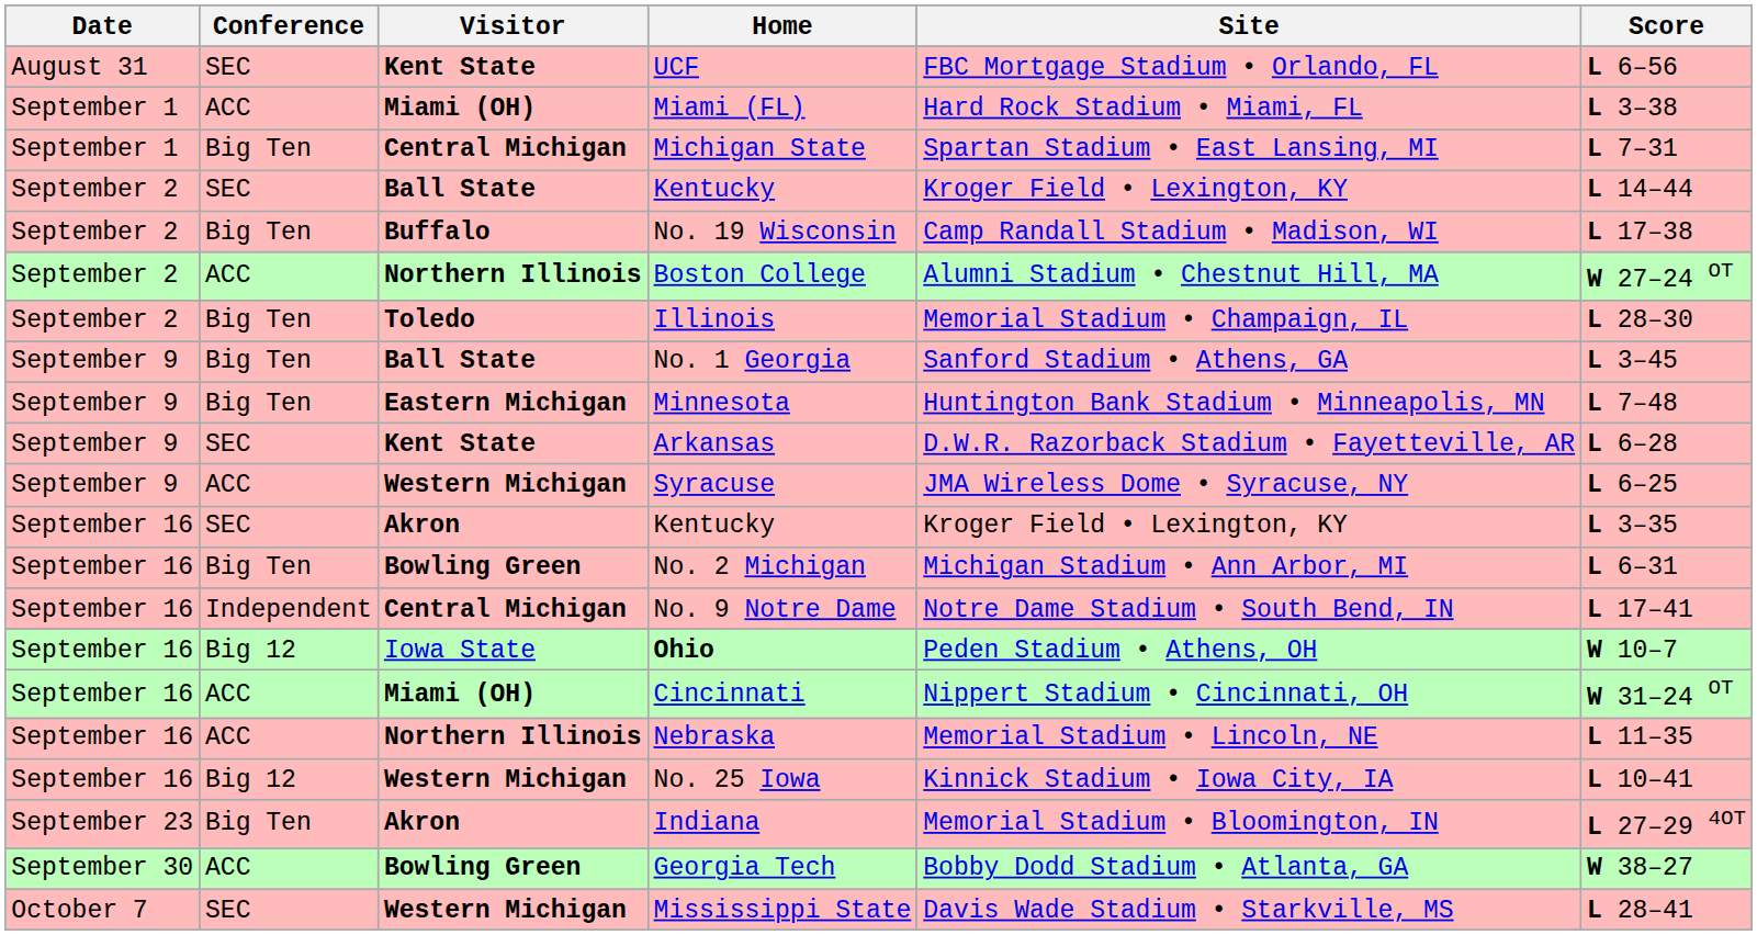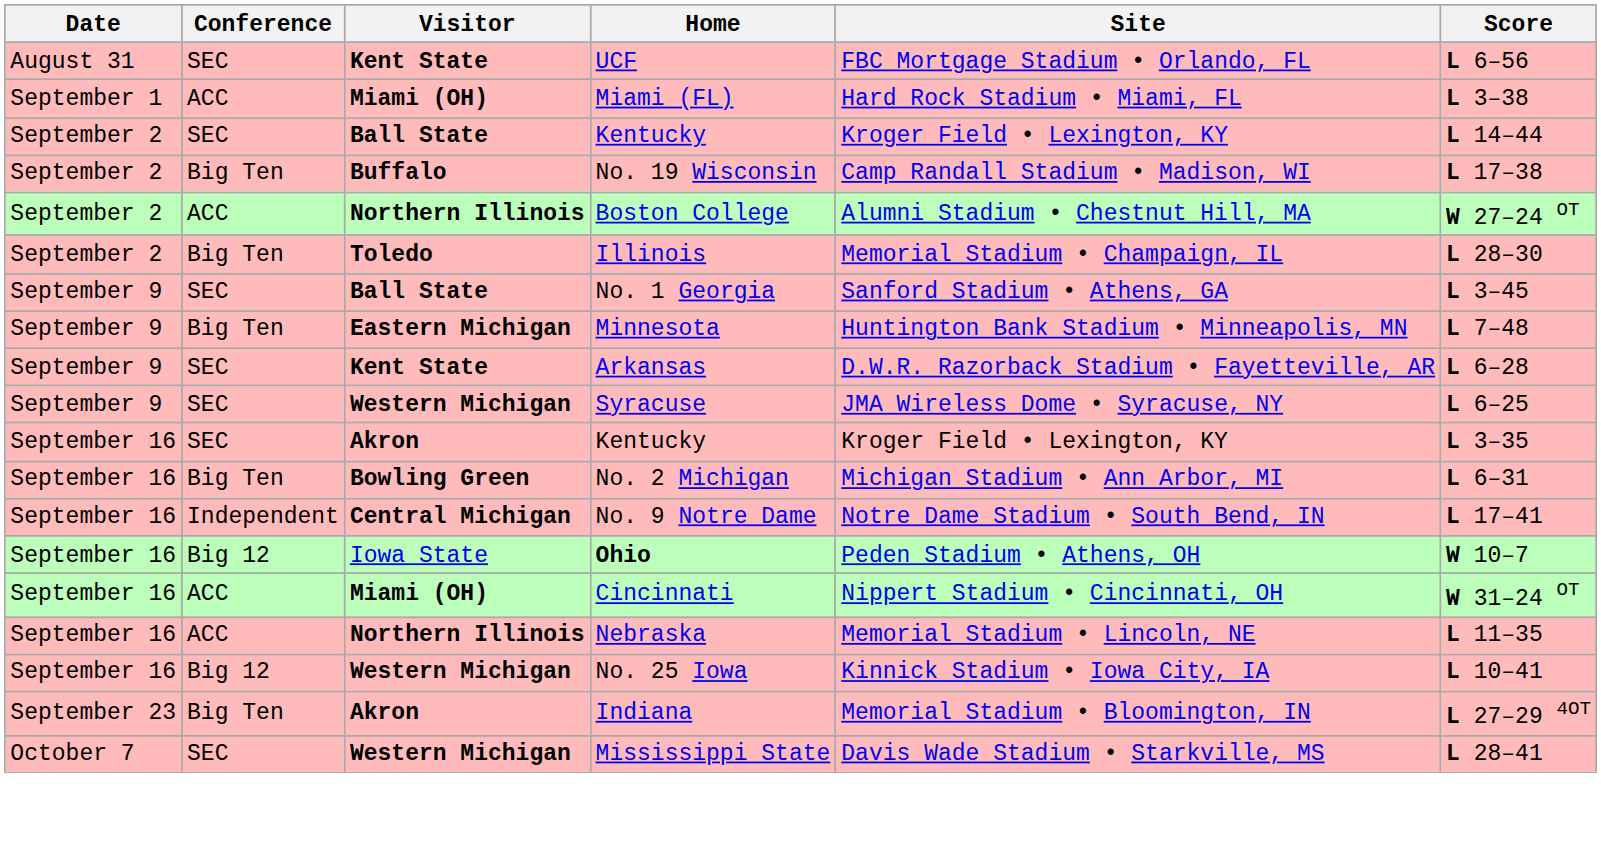- row: September 1 | Big Ten | Central Michigan | Michigan State | Spartan Stadium • East Lansing, MI | L 7–31
No. 1 Georgia | Conference: Big Ten -> SEC
Syracuse | Conference: ACC -> SEC
- row: September 30 | ACC | Bowling Green | Georgia Tech | Bobby Dodd Stadium • Atlanta, GA | W 38–27
